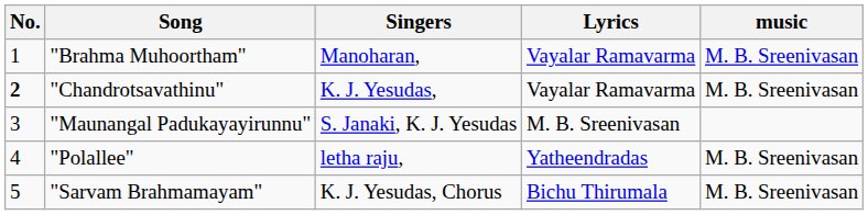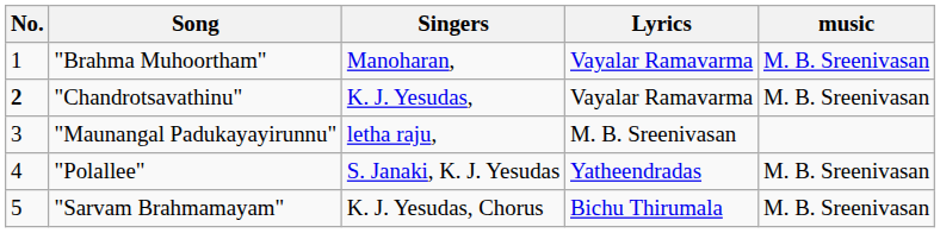"Maunangal Padukayayirunnu" | Singers: S. Janaki, K. J. Yesudas -> letha raju,
"Polallee" | Singers: letha raju, -> S. Janaki, K. J. Yesudas
